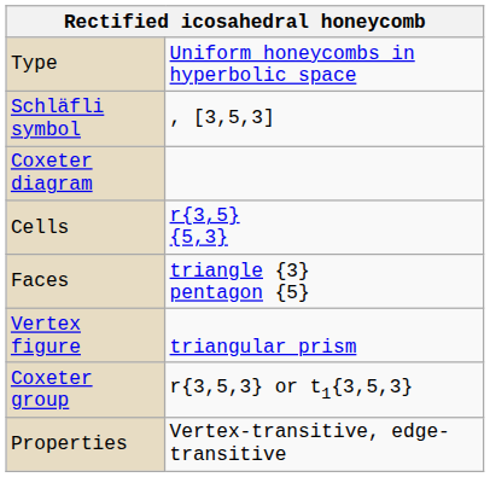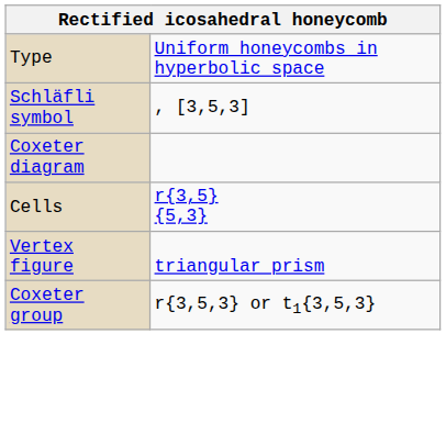- row: Faces | triangle {3} pentagon {5}
- row: Properties | Vertex-transitive, edge-transitive
